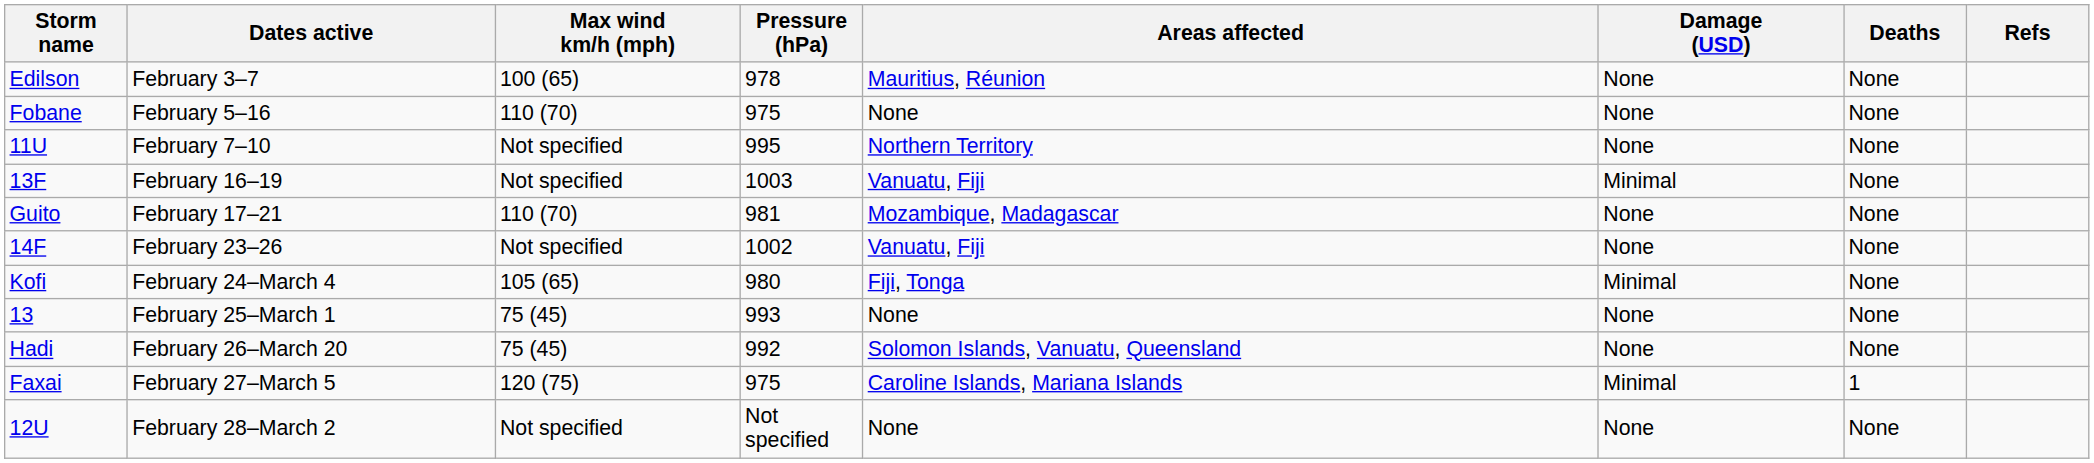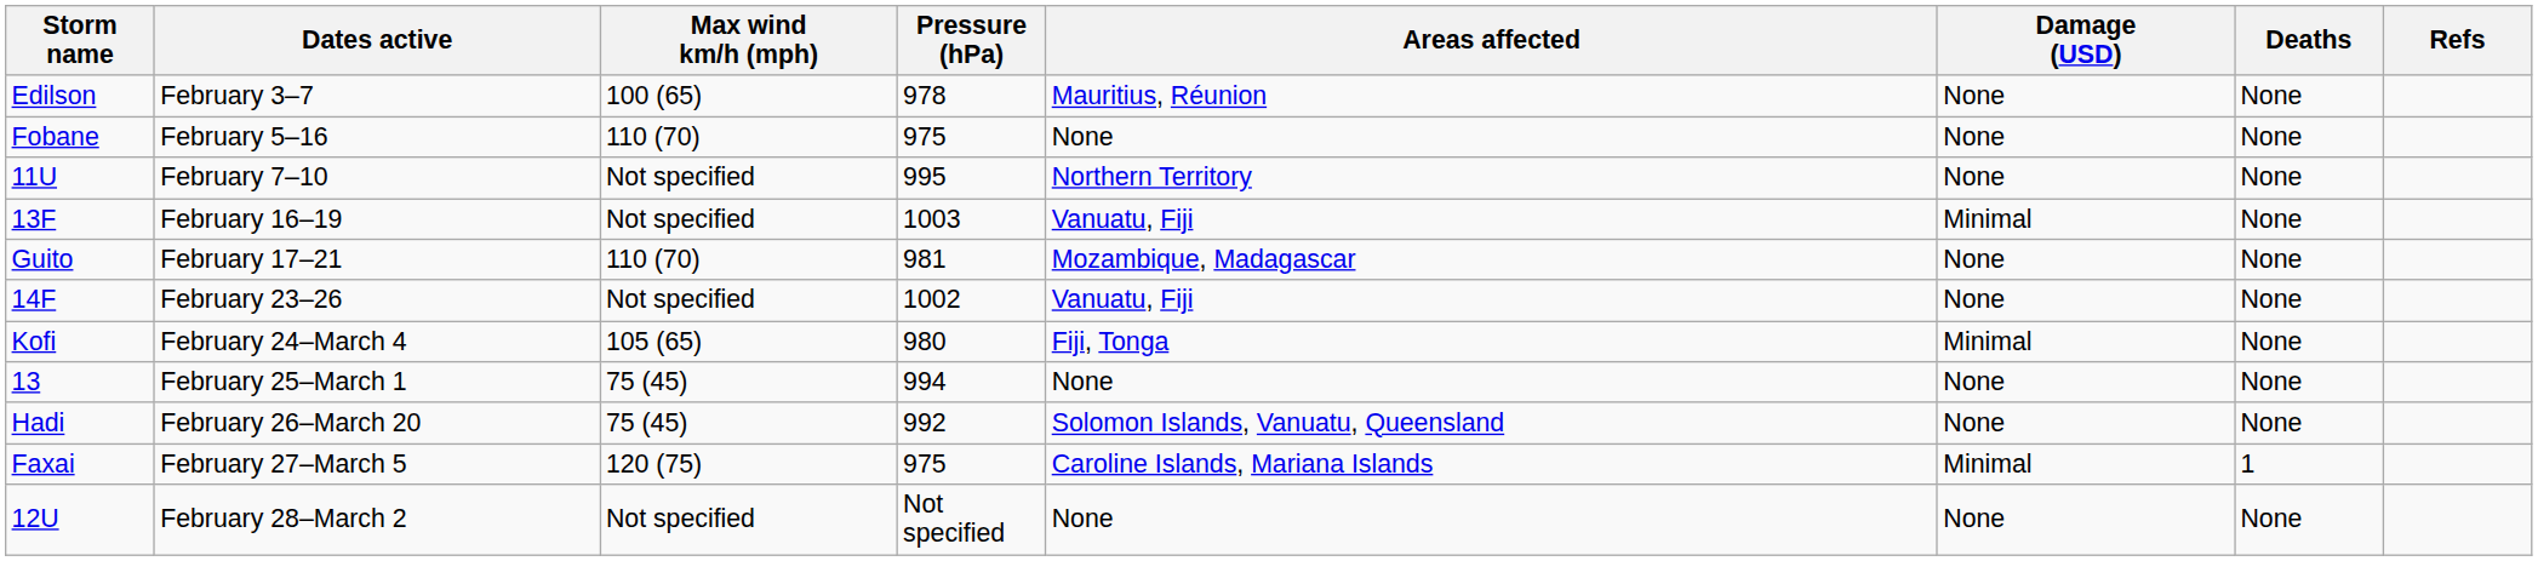13 | Pressure (hPa): 993 -> 994
